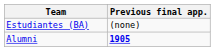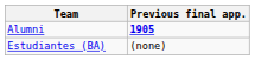rows swapped: Alumni <-> Estudiantes (BA)
